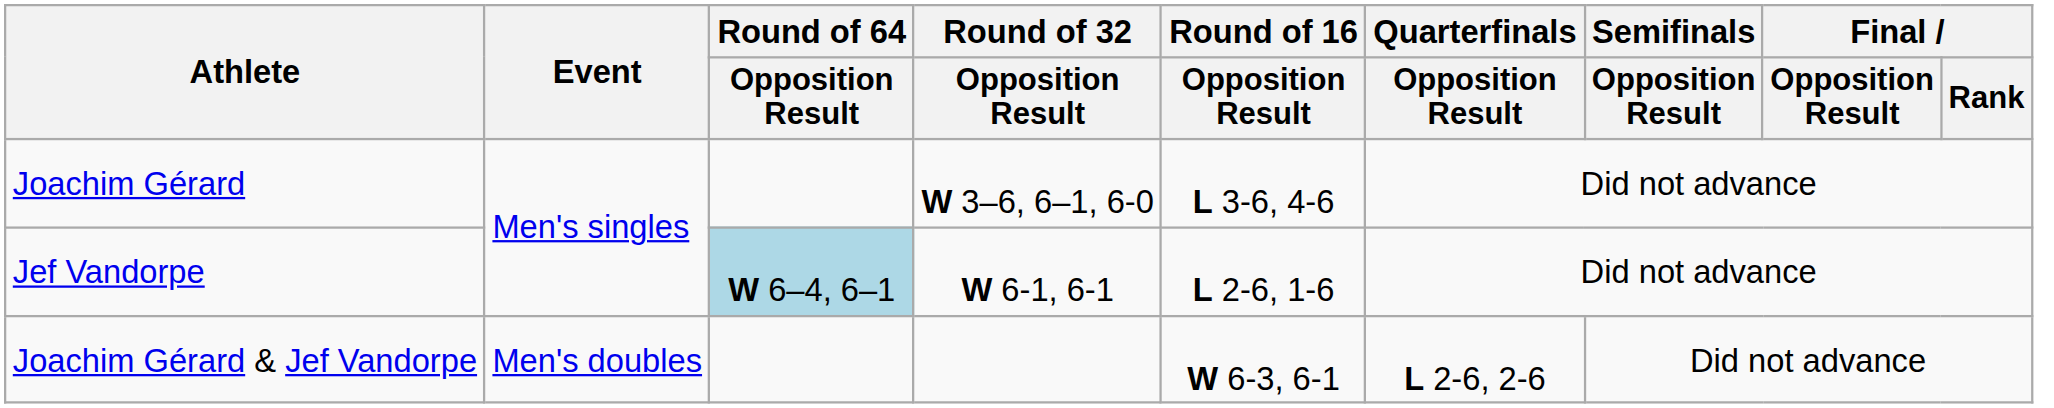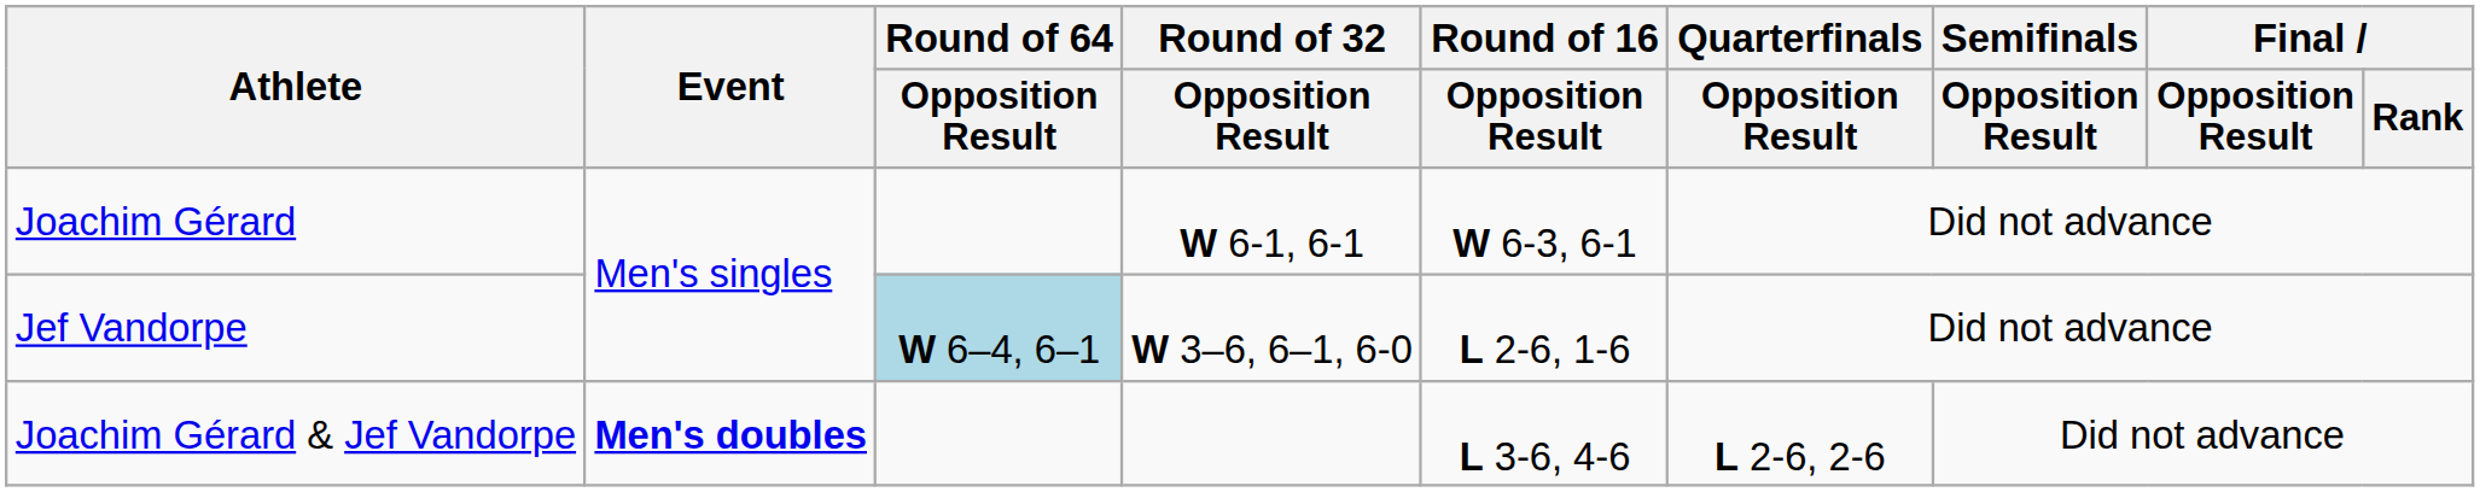Joachim Gérard | Round of 32 / Opposition Result: W 3–6, 6–1, 6-0 -> W 6-1, 6-1
Joachim Gérard | Round of 16 / Opposition Result: L 3-6, 4-6 -> W 6-3, 6-1
Jef Vandorpe | Round of 32 / Opposition Result: W 6-1, 6-1 -> W 3–6, 6–1, 6-0
Joachim Gérard & Jef Vandorpe | Event: normal -> bold
Joachim Gérard & Jef Vandorpe | Round of 16 / Opposition Result: W 6-3, 6-1 -> L 3-6, 4-6
